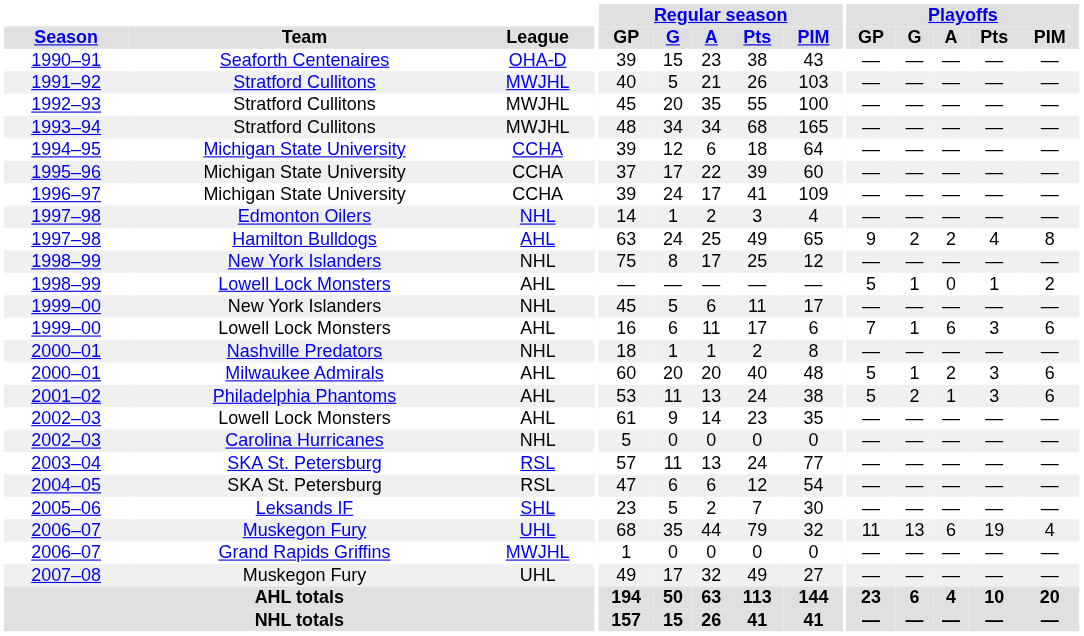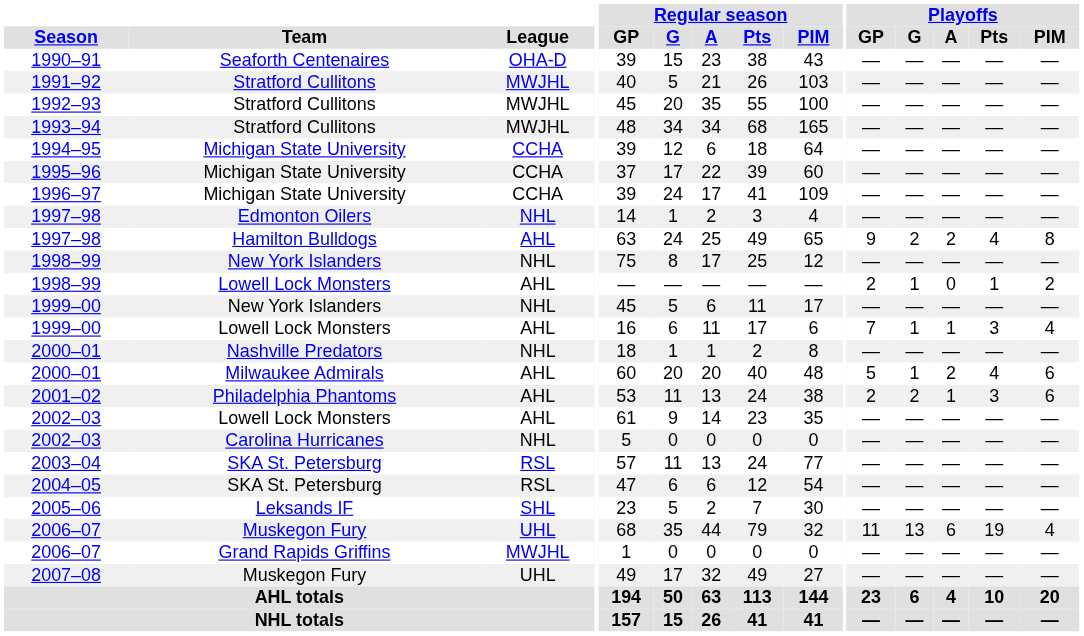1998–99 / Lowell Lock Monsters | Playoffs / GP: 5 -> 2
1999–00 / Lowell Lock Monsters | Playoffs / A: 6 -> 1
1999–00 / Lowell Lock Monsters | Playoffs / PIM: 6 -> 4
2000–01 / Milwaukee Admirals | Playoffs / Pts: 3 -> 4
2001–02 | Playoffs / GP: 5 -> 2
